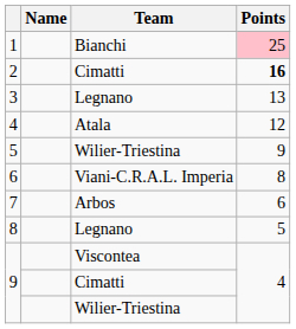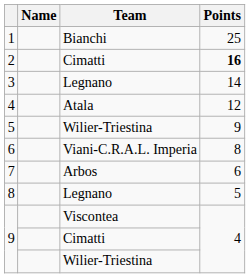1 | Points: pink background -> no background
3 | Points: 13 -> 14
